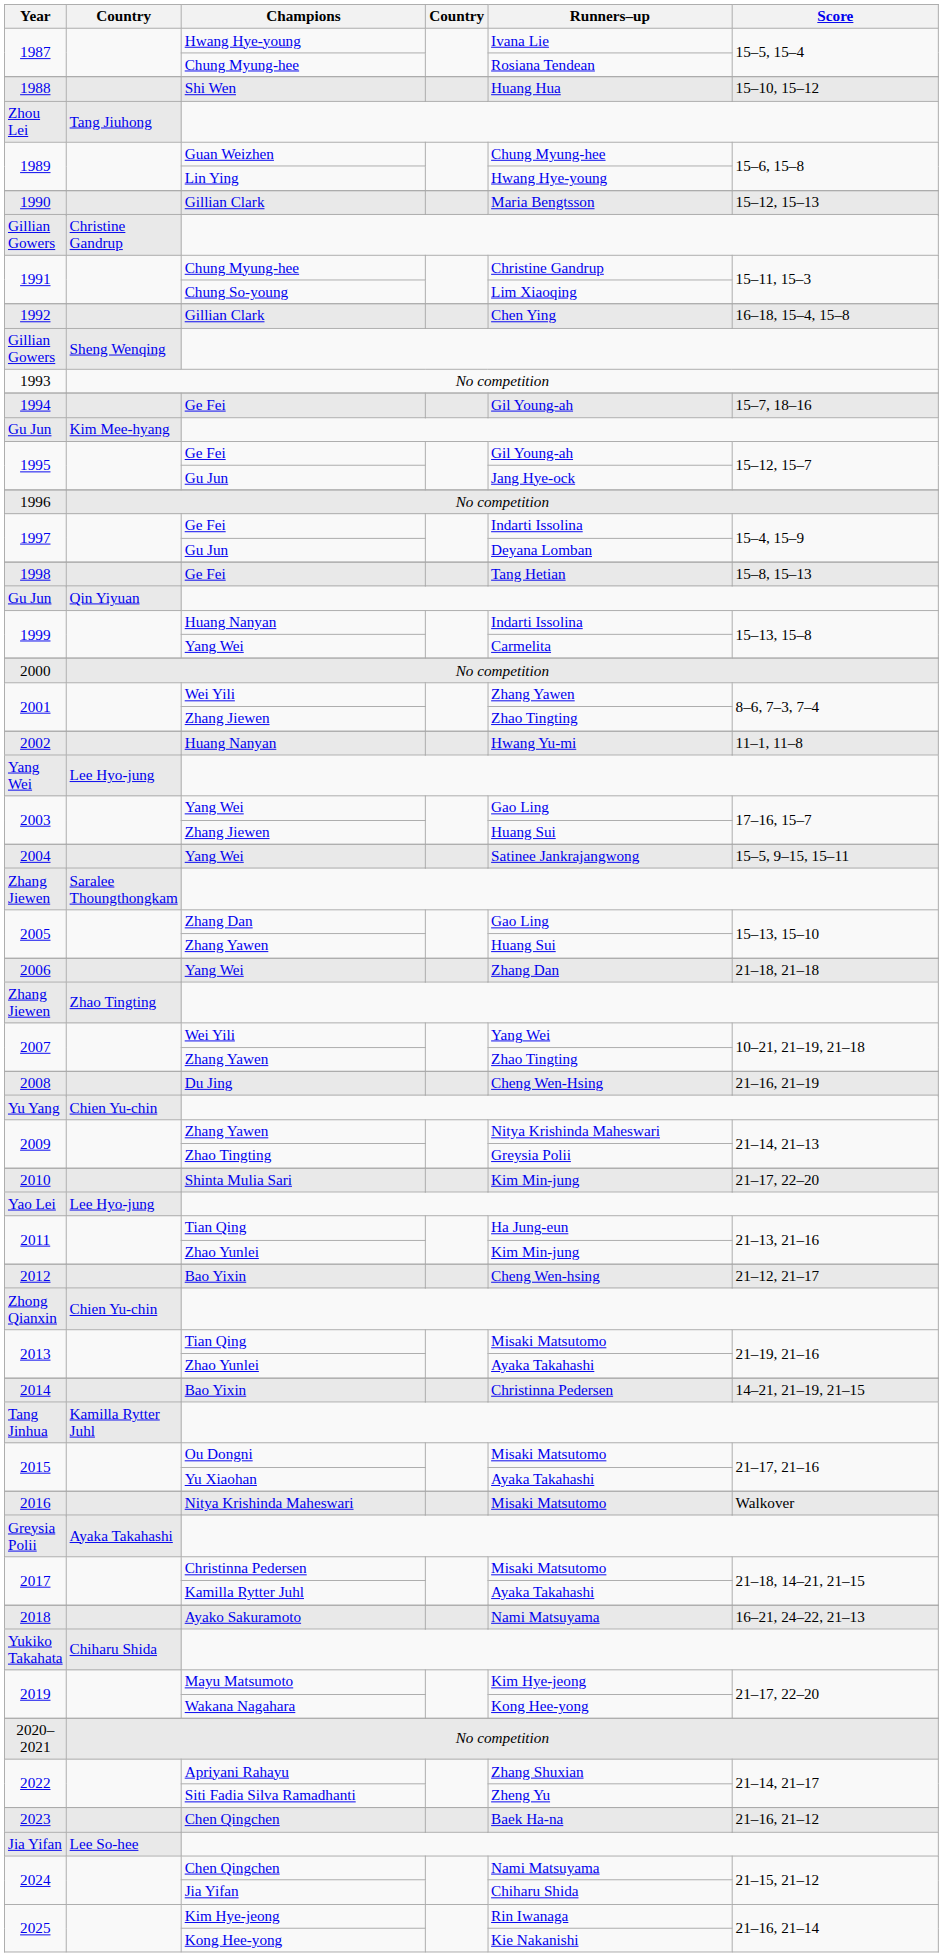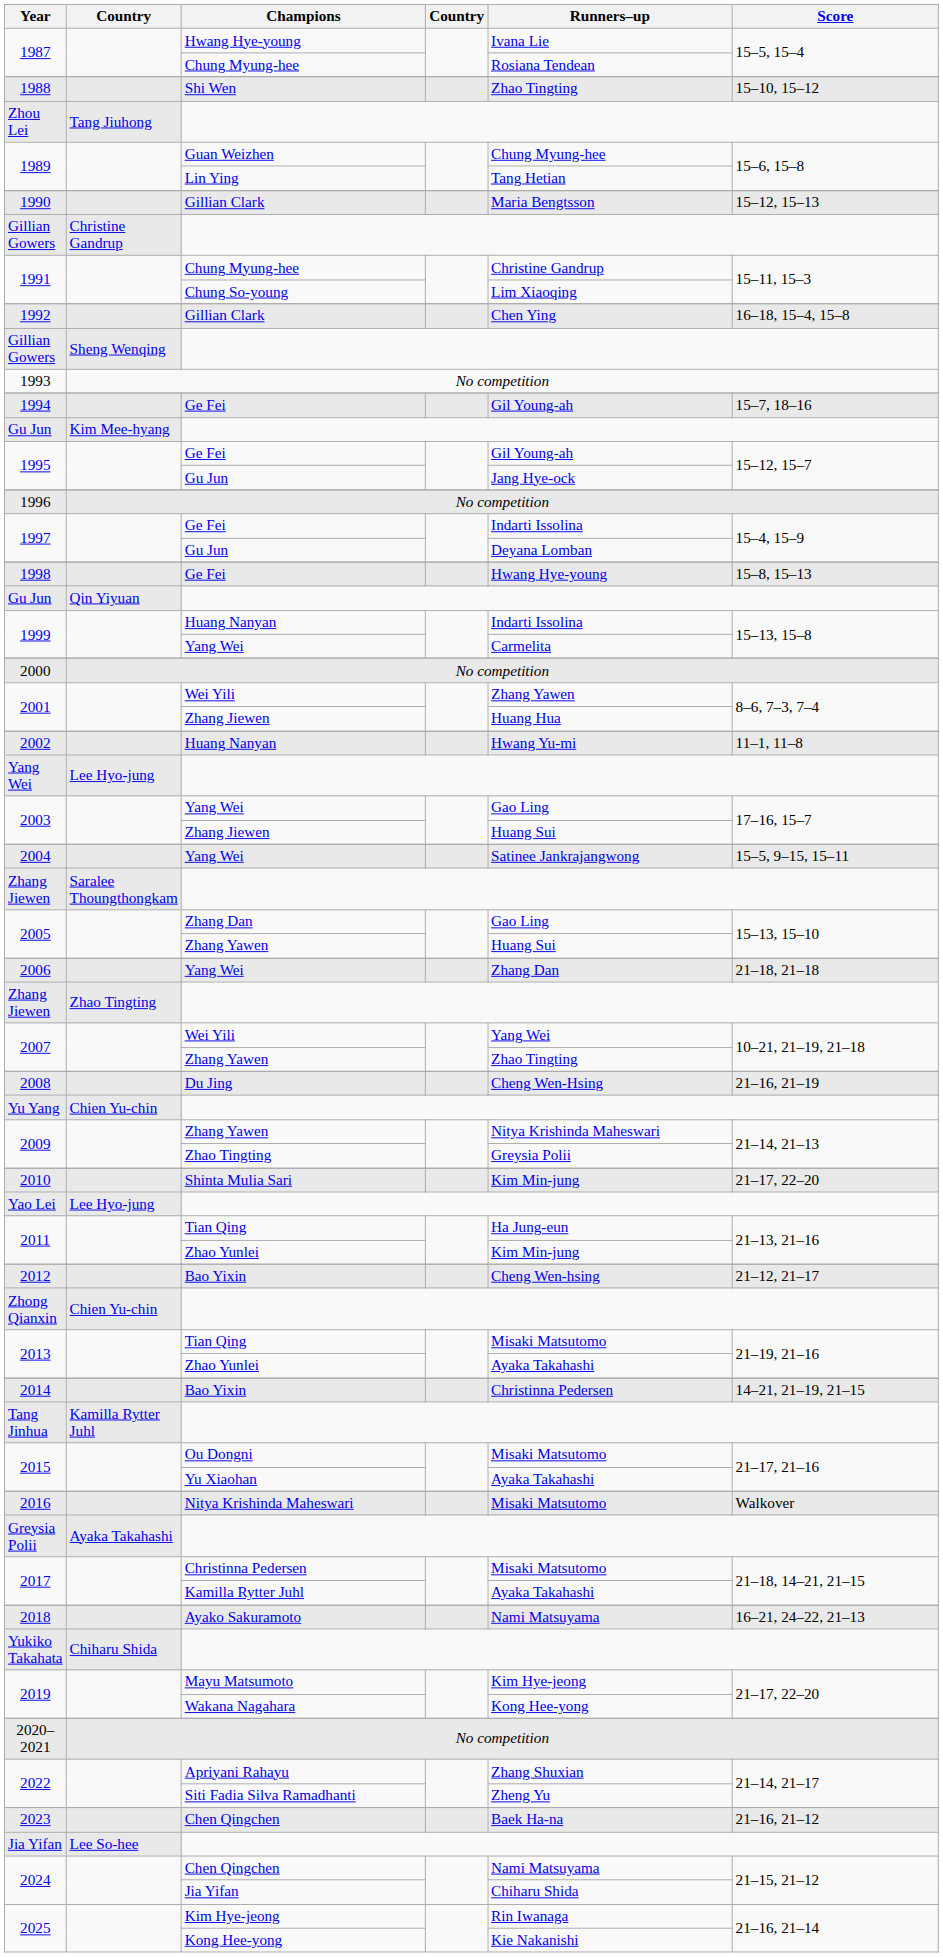1988 / Shi Wen | Runners–up: Huang Hua -> Zhao Tingting
1989 / Lin Ying | Runners–up: Hwang Hye-young -> Tang Hetian
1998 / Ge Fei | Runners–up: Tang Hetian -> Hwang Hye-young
2001 / Zhang Jiewen | Runners–up: Zhao Tingting -> Huang Hua
